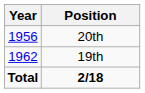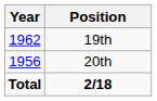rows swapped: 20th <-> 19th
